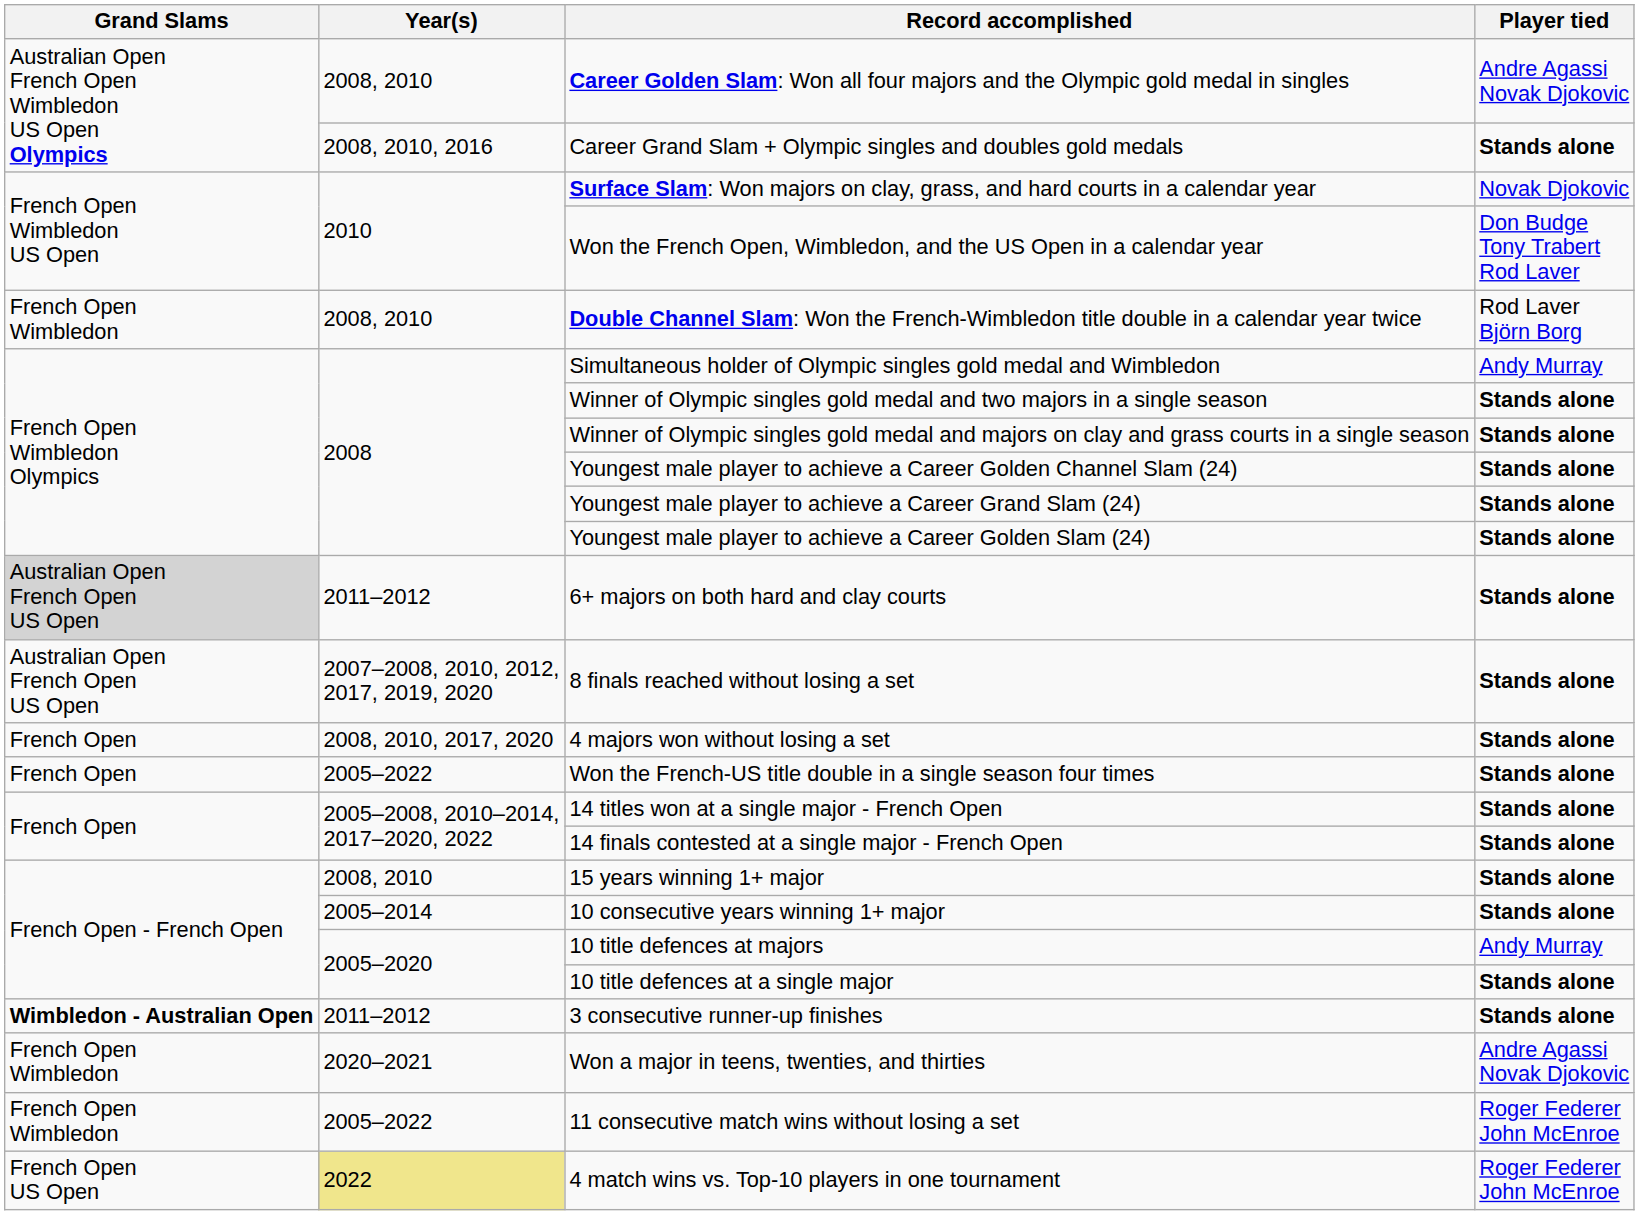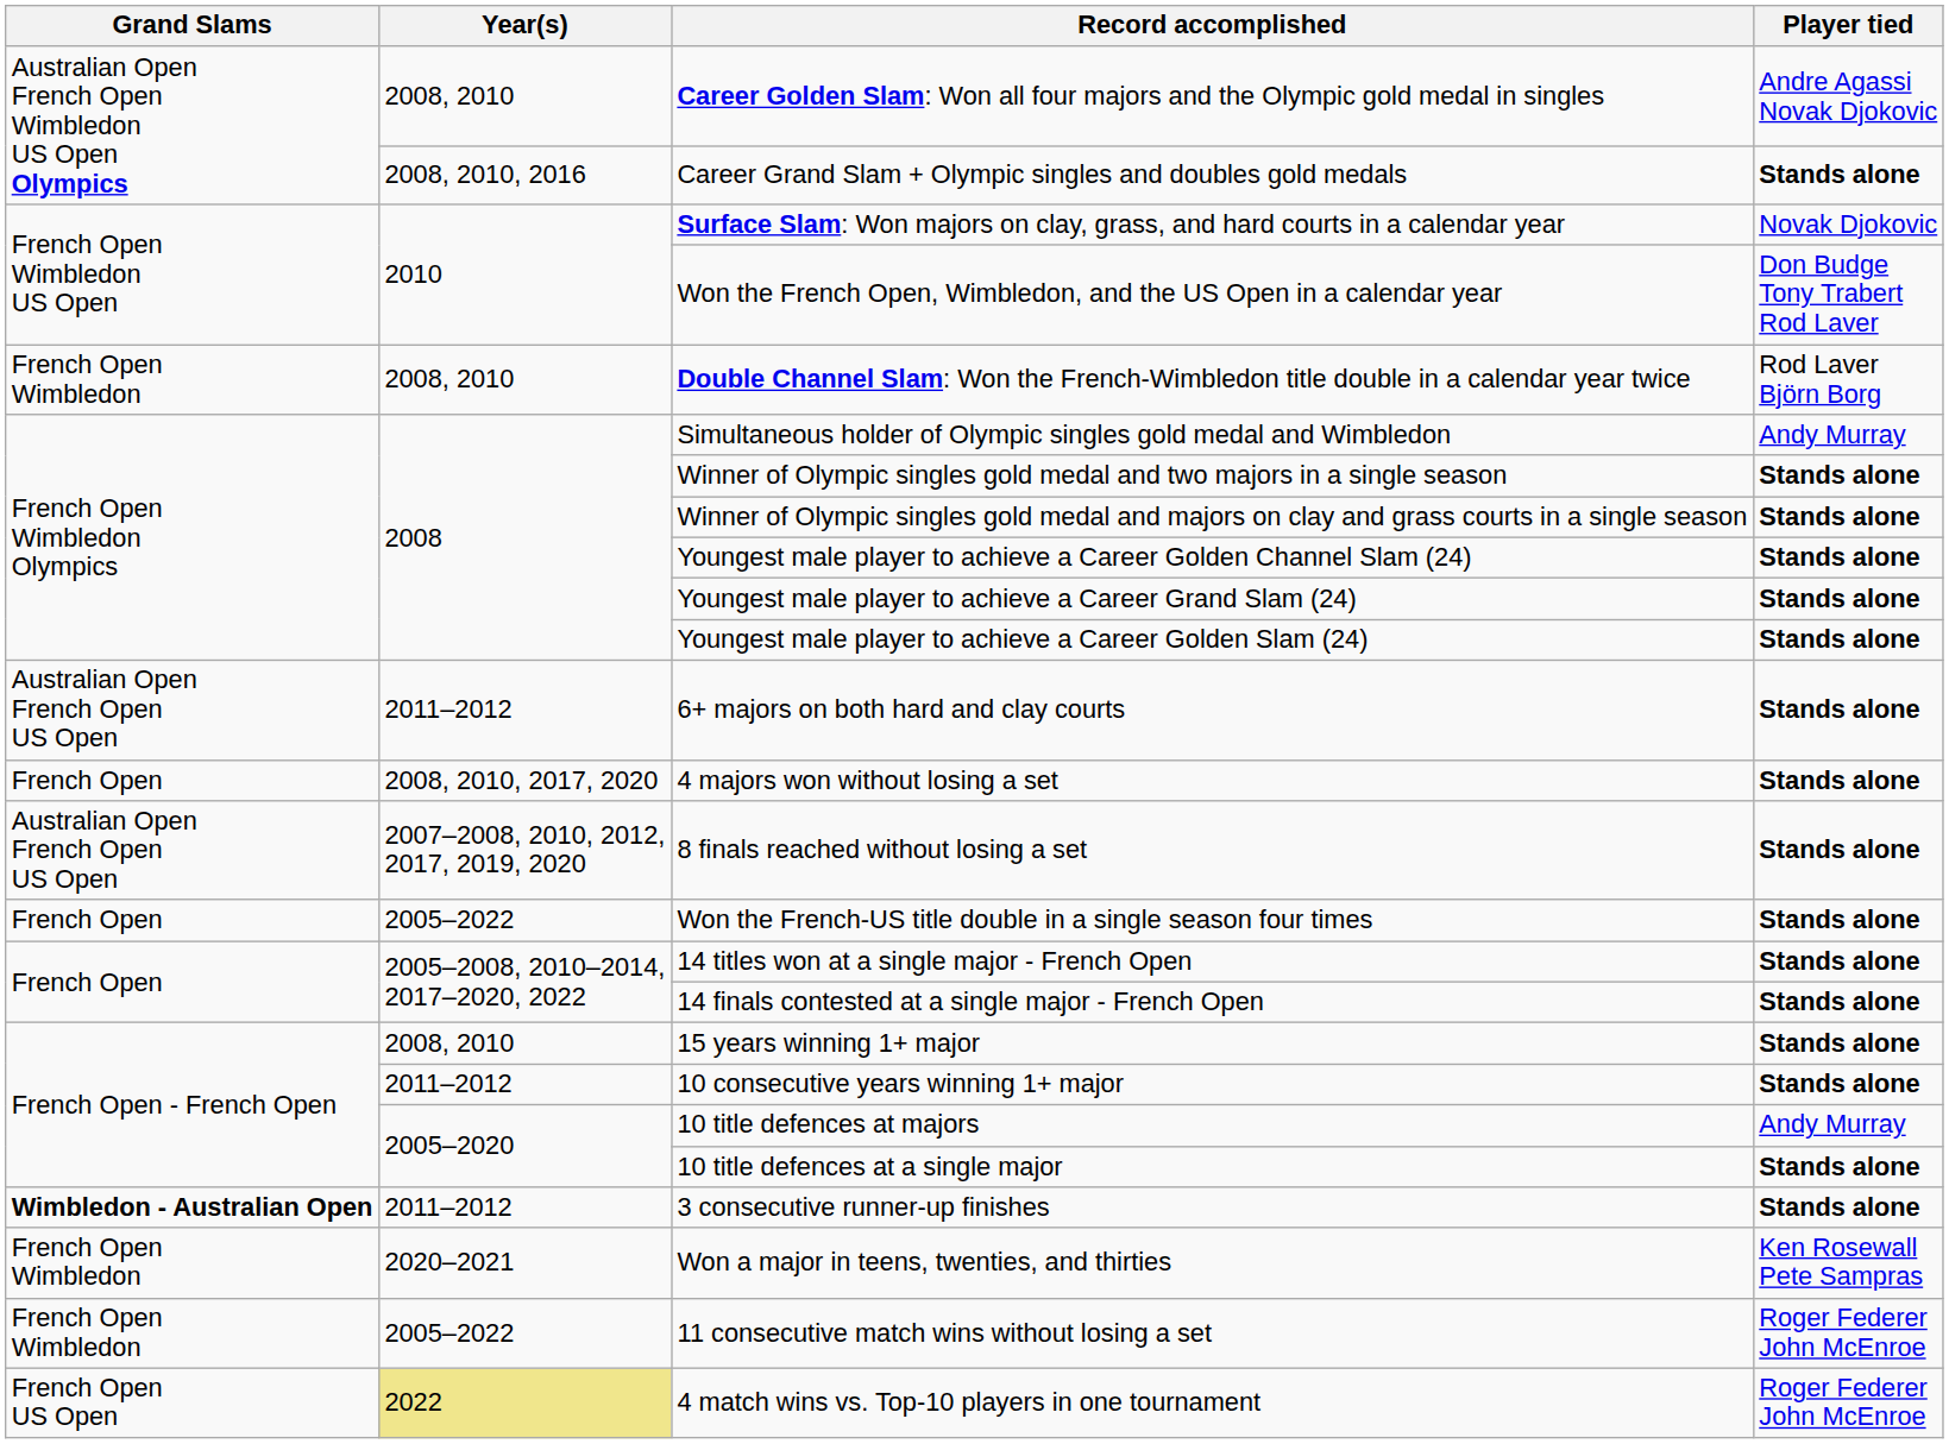6+ majors on both hard and clay courts | Grand Slams: lightgrey background -> no background
rows swapped: 4 majors won without losing a set <-> 8 finals reached without losing a set
10 consecutive years winning 1+ major | Year(s): 2005–2014 -> 2011–2012
Won a major in teens, twenties, and thirties | Player tied: Andre Agassi Novak Djokovic -> Ken Rosewall Pete Sampras
